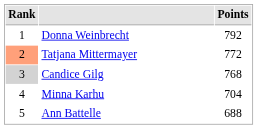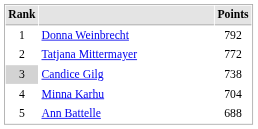Tatjana Mittermayer | Rank: lightsalmon background -> no background
Candice Gilg | Points: 768 -> 738
